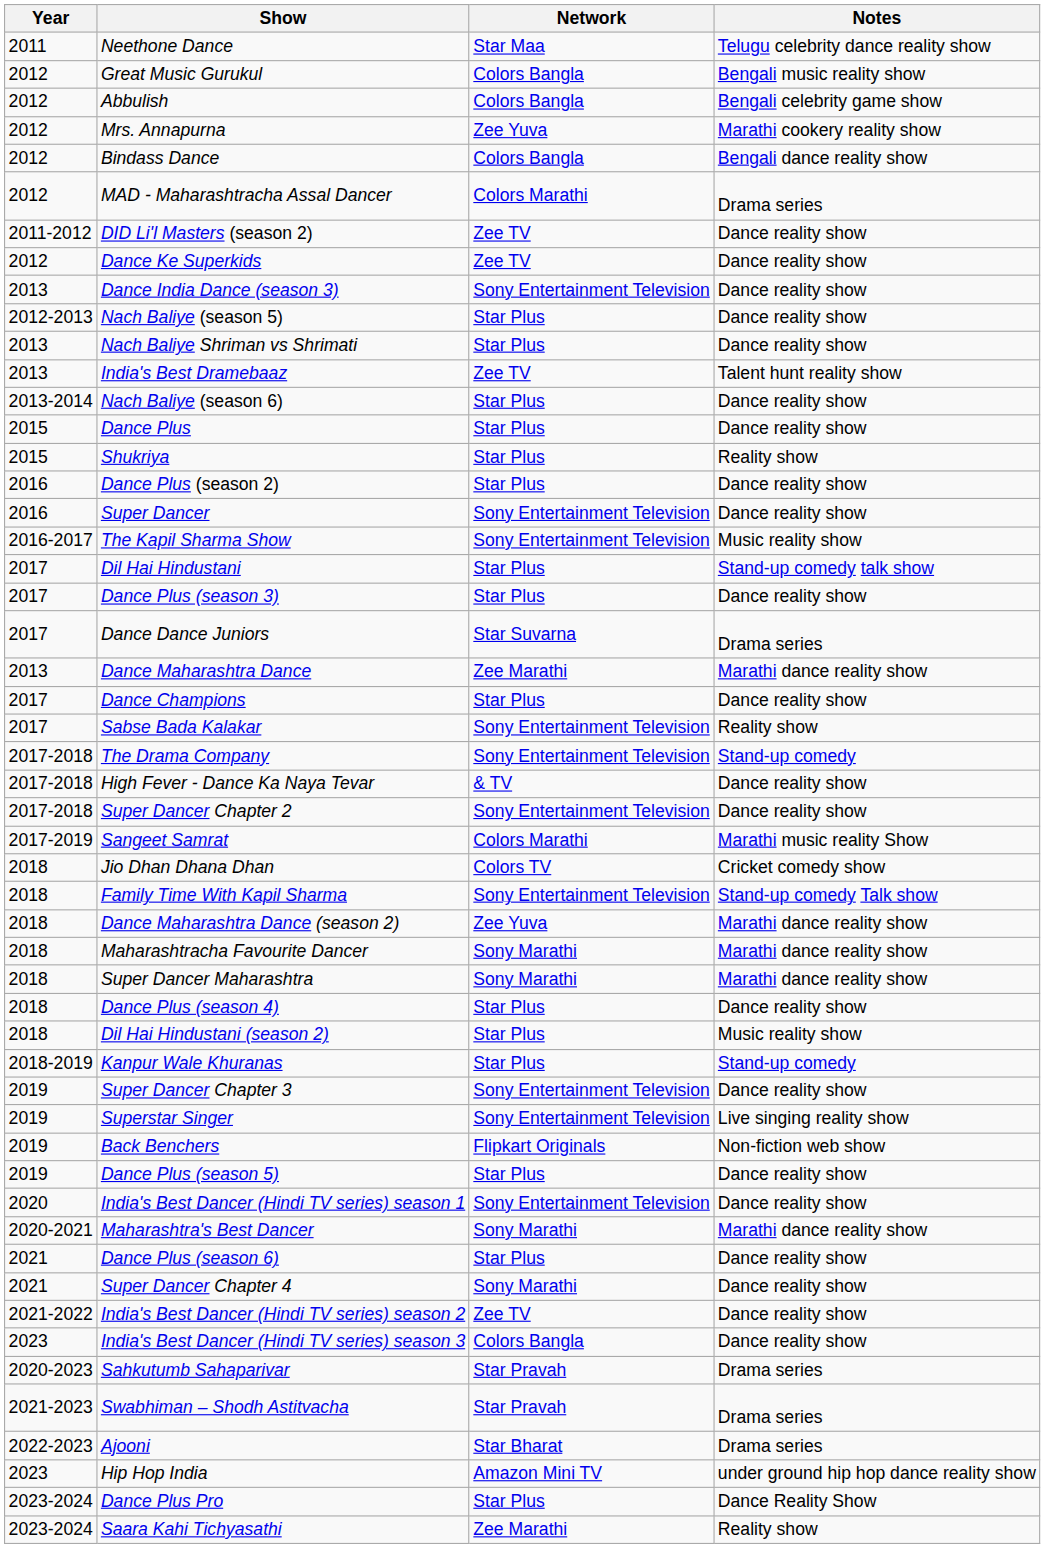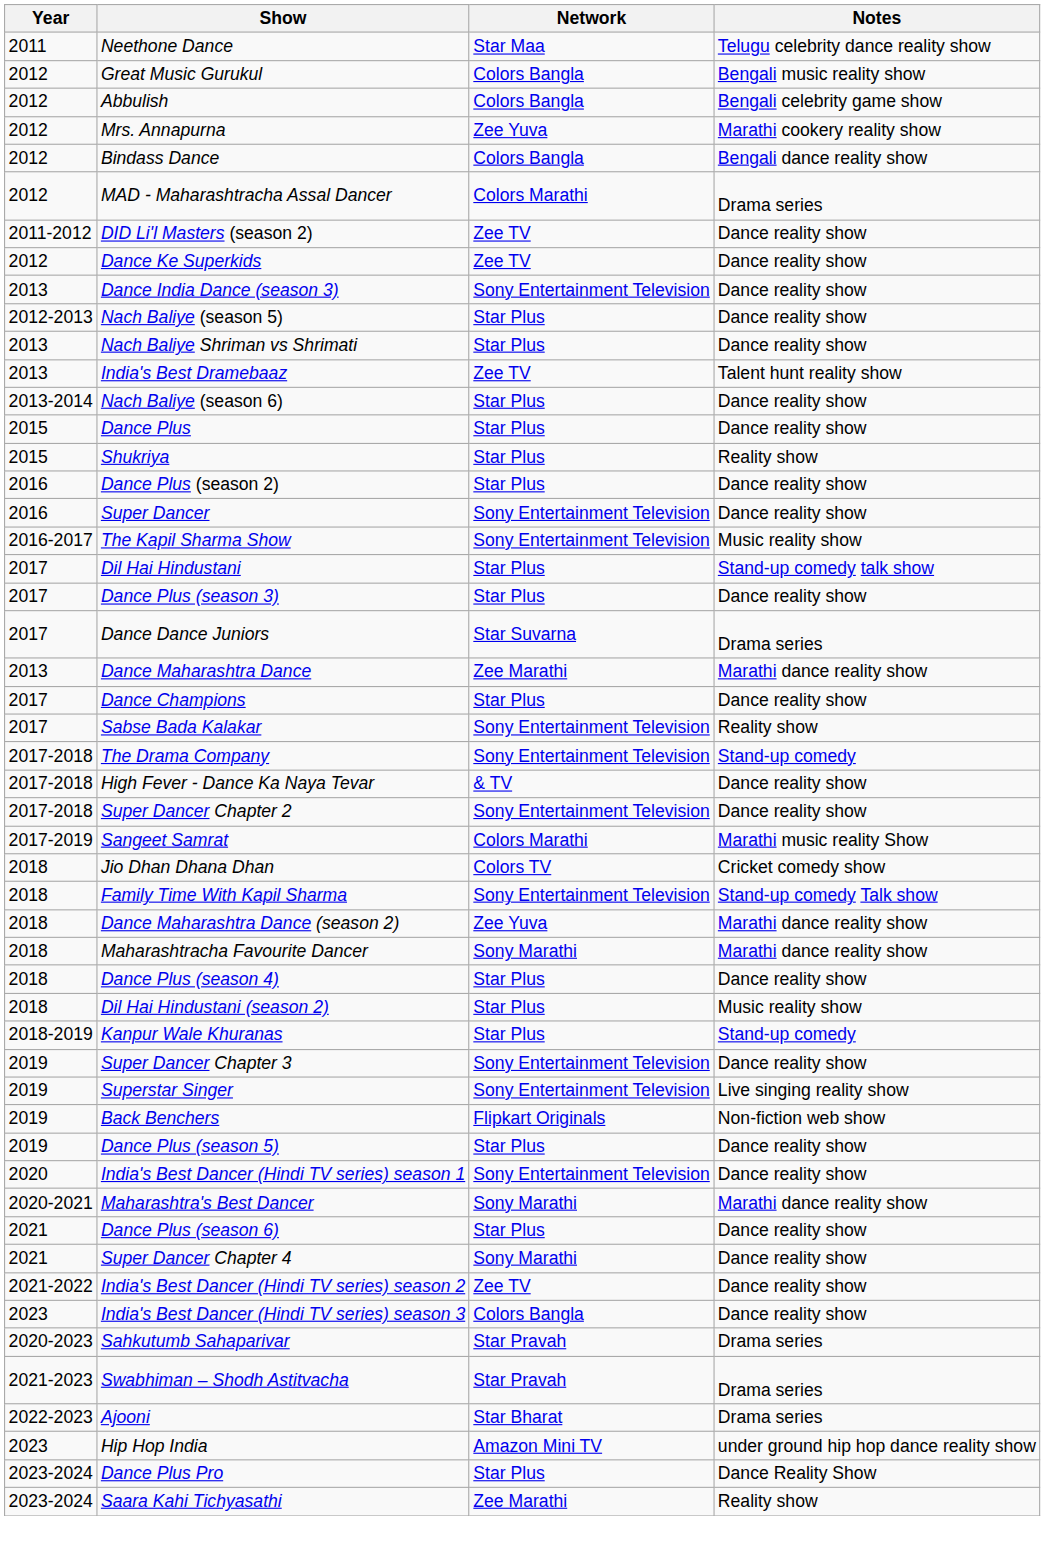- row: 2018 | Super Dancer Maharashtra | Sony Marathi | Marathi dance reality show
